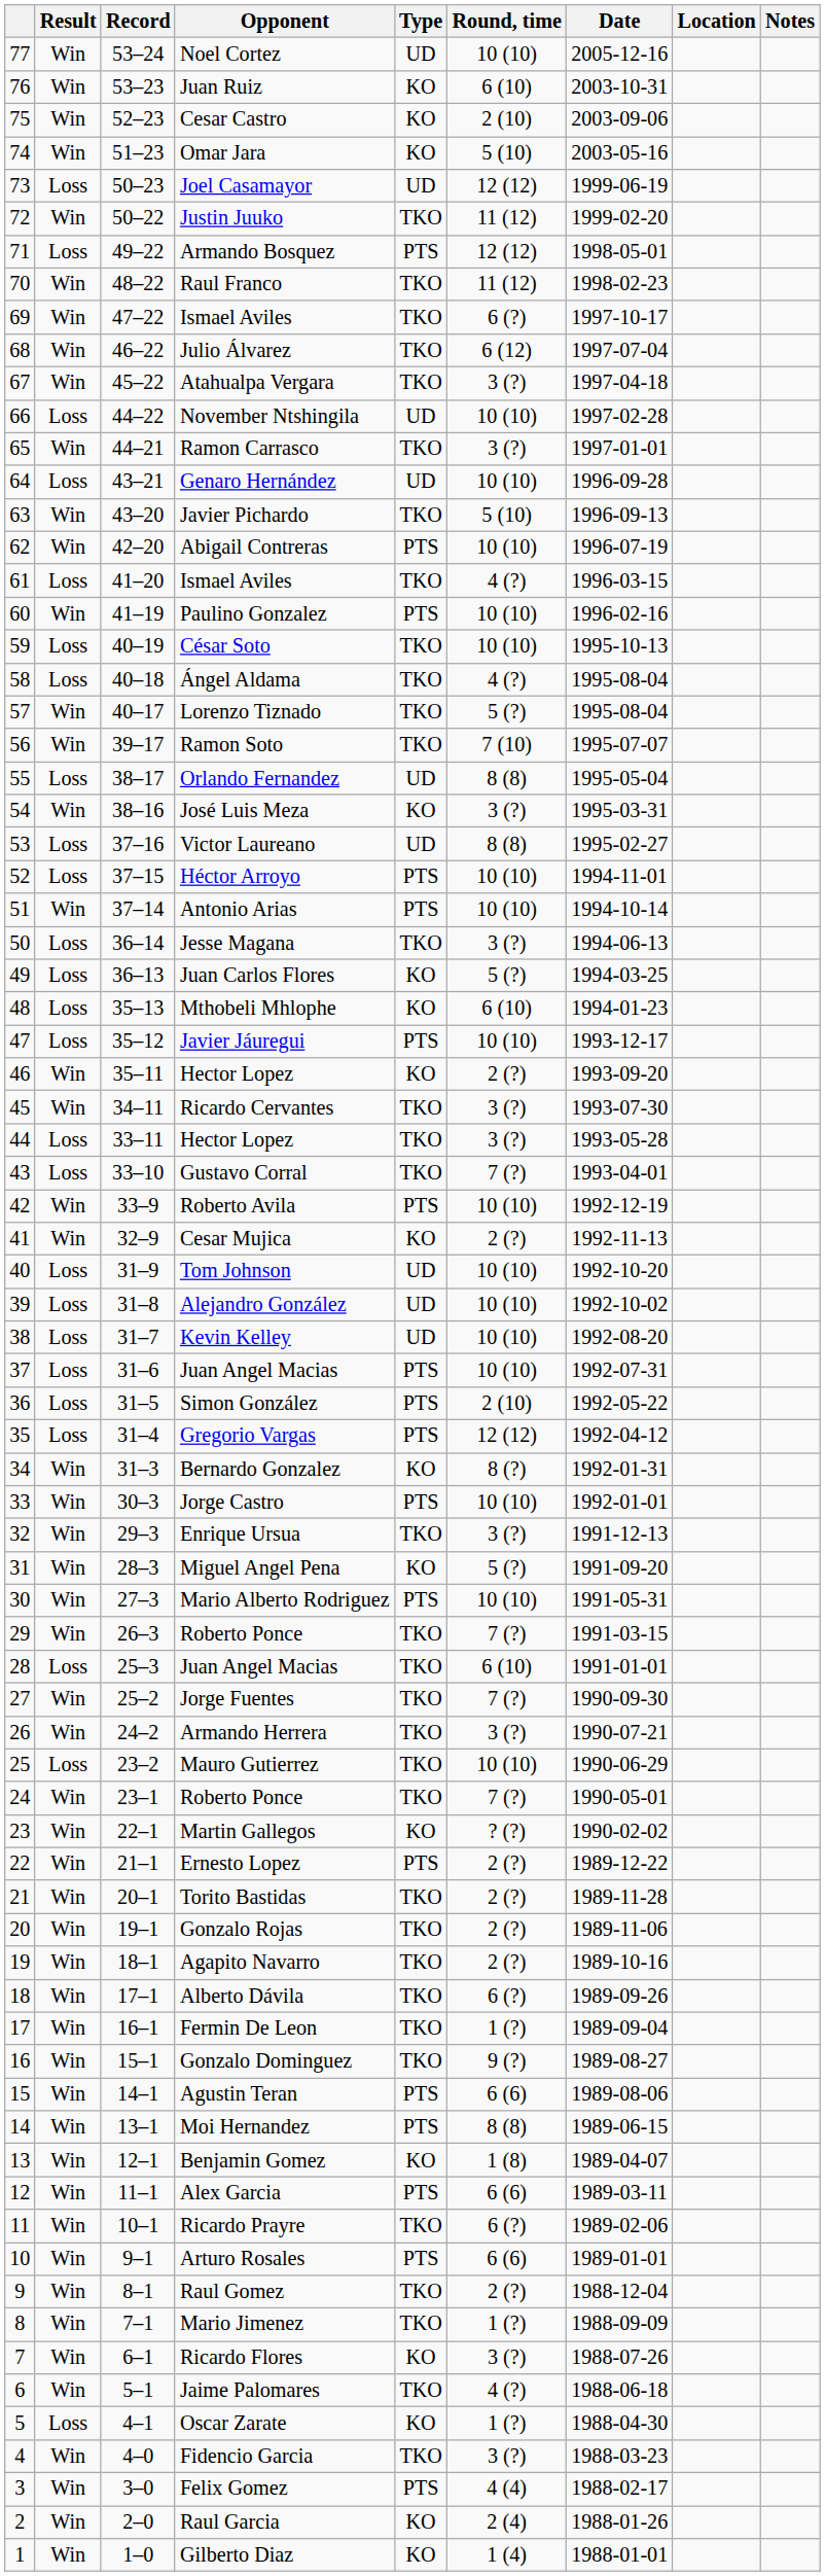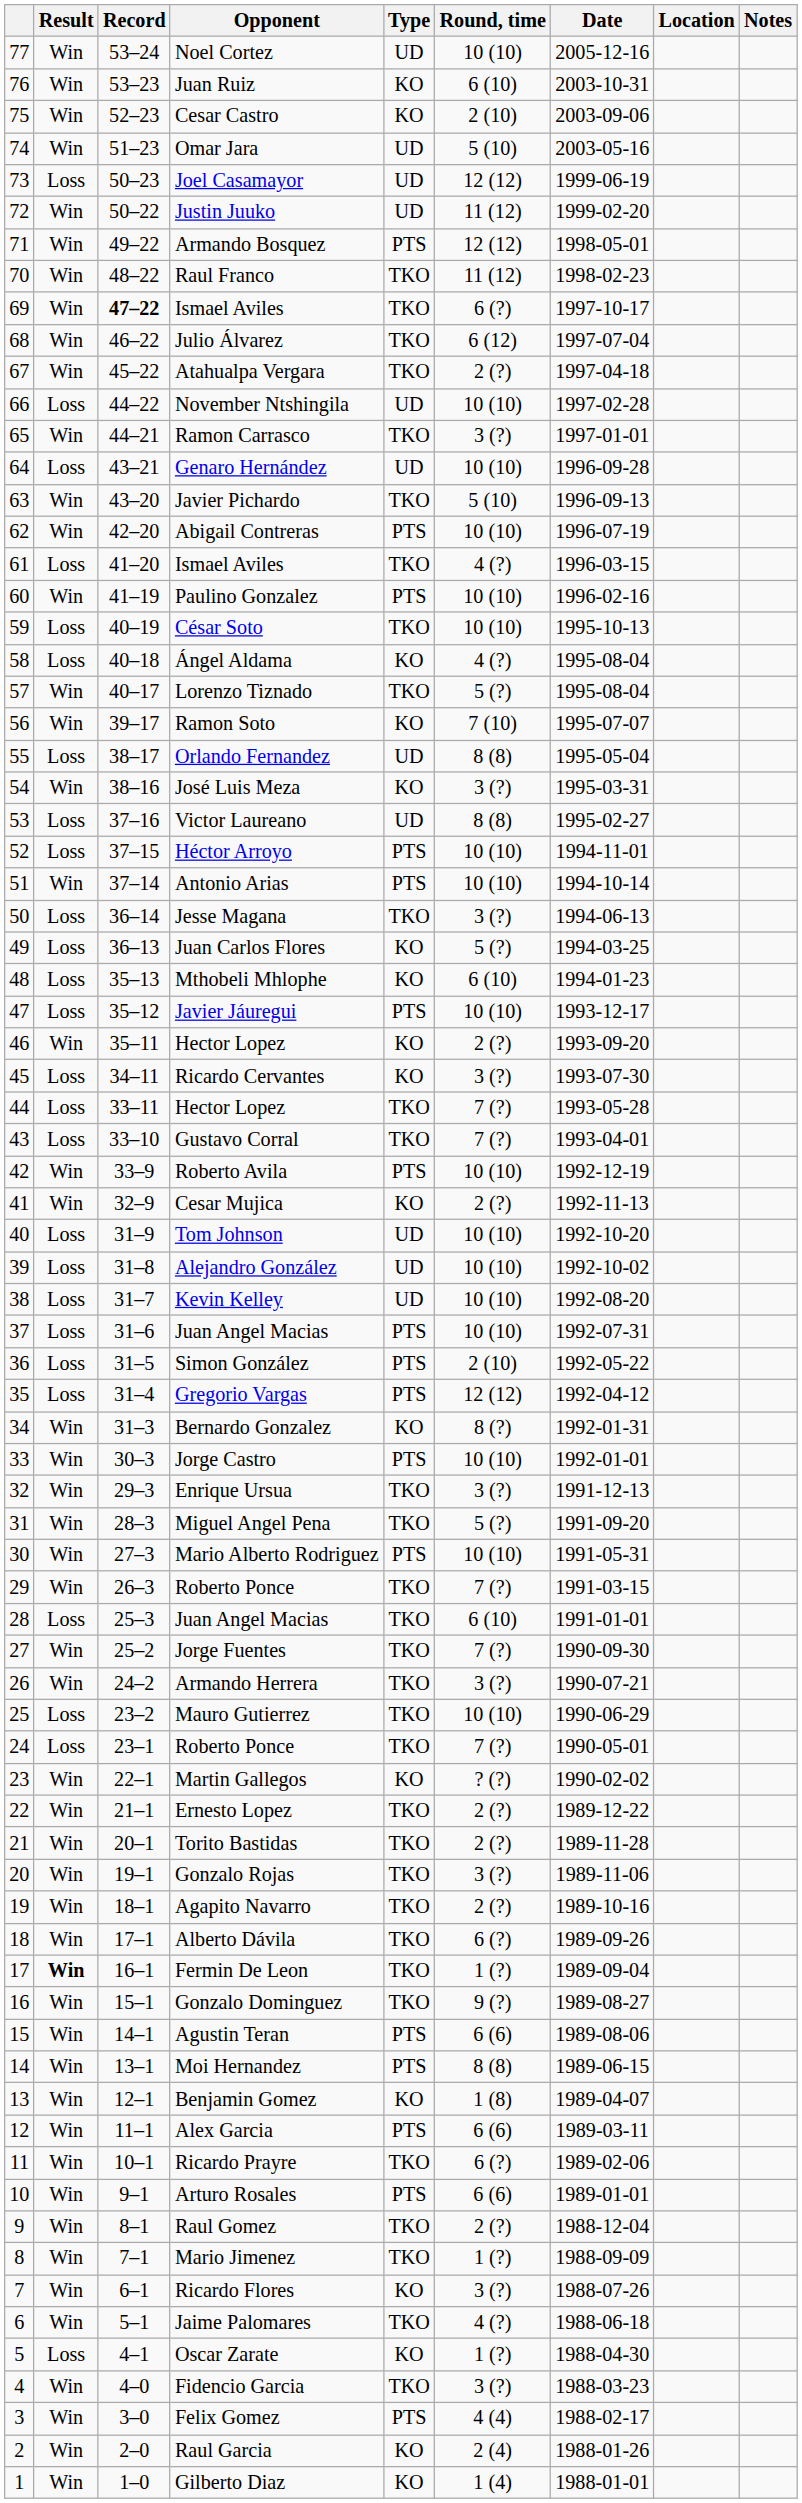Omar Jara | Type: KO -> UD
Justin Juuko | Type: TKO -> UD
Armando Bosquez | Result: Loss -> Win
69 / Ismael Aviles | Record: normal -> bold
Atahualpa Vergara | Round, time: 3 (?) -> 2 (?)
Ángel Aldama | Type: TKO -> KO
Ramon Soto | Type: TKO -> KO
Ricardo Cervantes | Result: Win -> Loss
Ricardo Cervantes | Type: TKO -> KO
44 / Hector Lopez | Round, time: 3 (?) -> 7 (?)
Miguel Angel Pena | Type: KO -> TKO
24 / Roberto Ponce | Result: Win -> Loss
Ernesto Lopez | Type: PTS -> TKO
Gonzalo Rojas | Round, time: 2 (?) -> 3 (?)
Fermin De Leon | Result: normal -> bold
